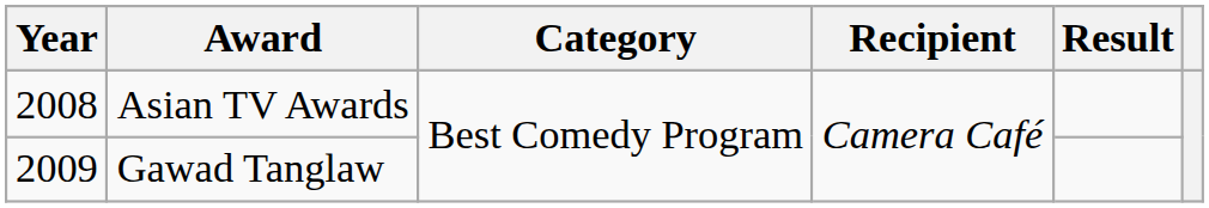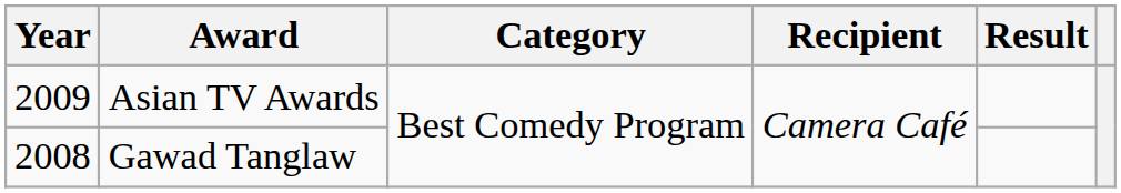Asian TV Awards | Year: 2008 -> 2009
Gawad Tanglaw | Year: 2009 -> 2008
